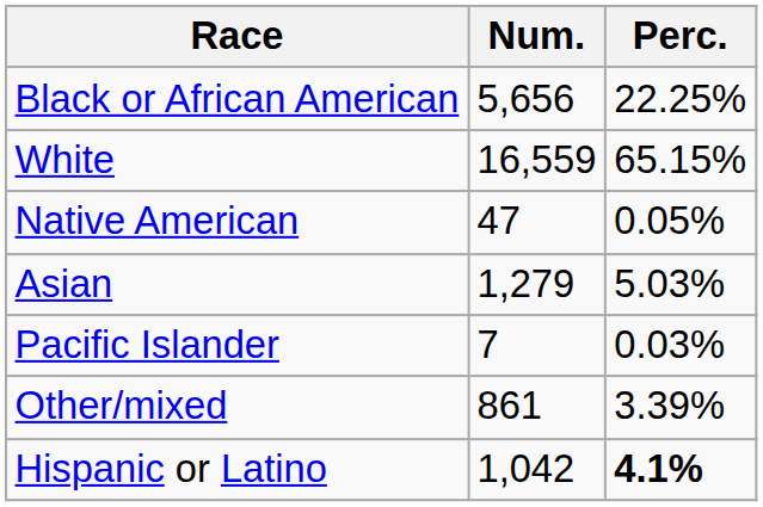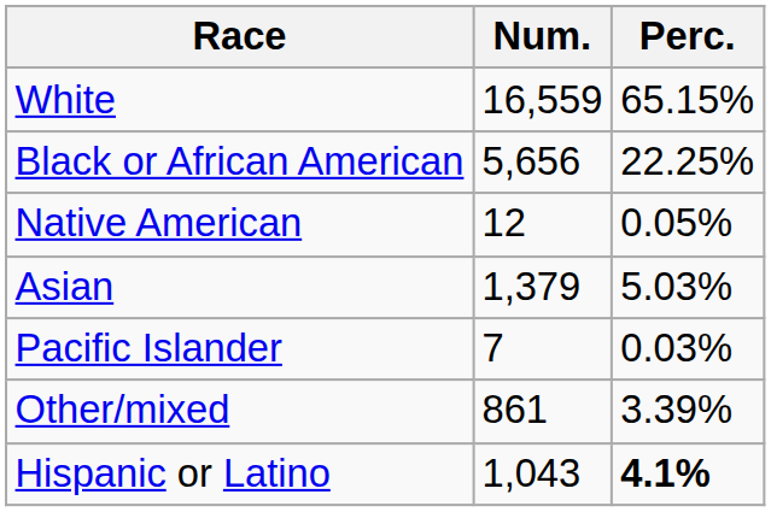rows swapped: White <-> Black or African American
Native American | Num.: 47 -> 12
Asian | Num.: 1,279 -> 1,379
Hispanic or Latino | Num.: 1,042 -> 1,043
